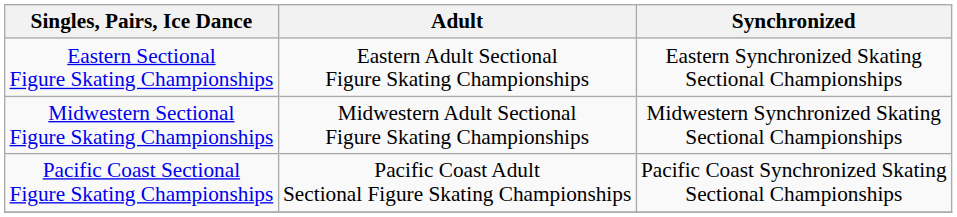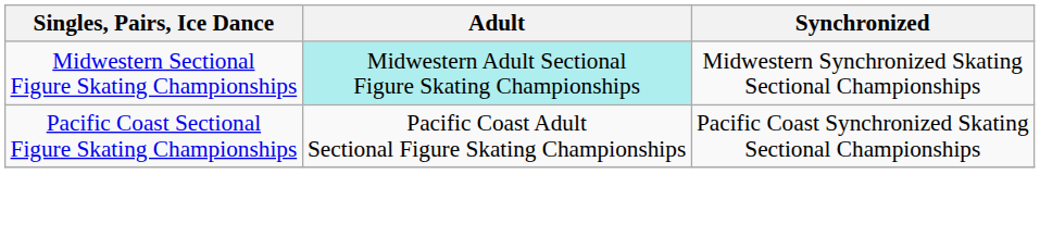- row: Eastern Sectional Figure Skating Championships | Eastern Adult Sectional Figure Skating Championships | Eastern Synchronized Skating Sectional Championships
Midwestern Sectional Figure Skating Championships | Adult: no background -> paleturquoise background
